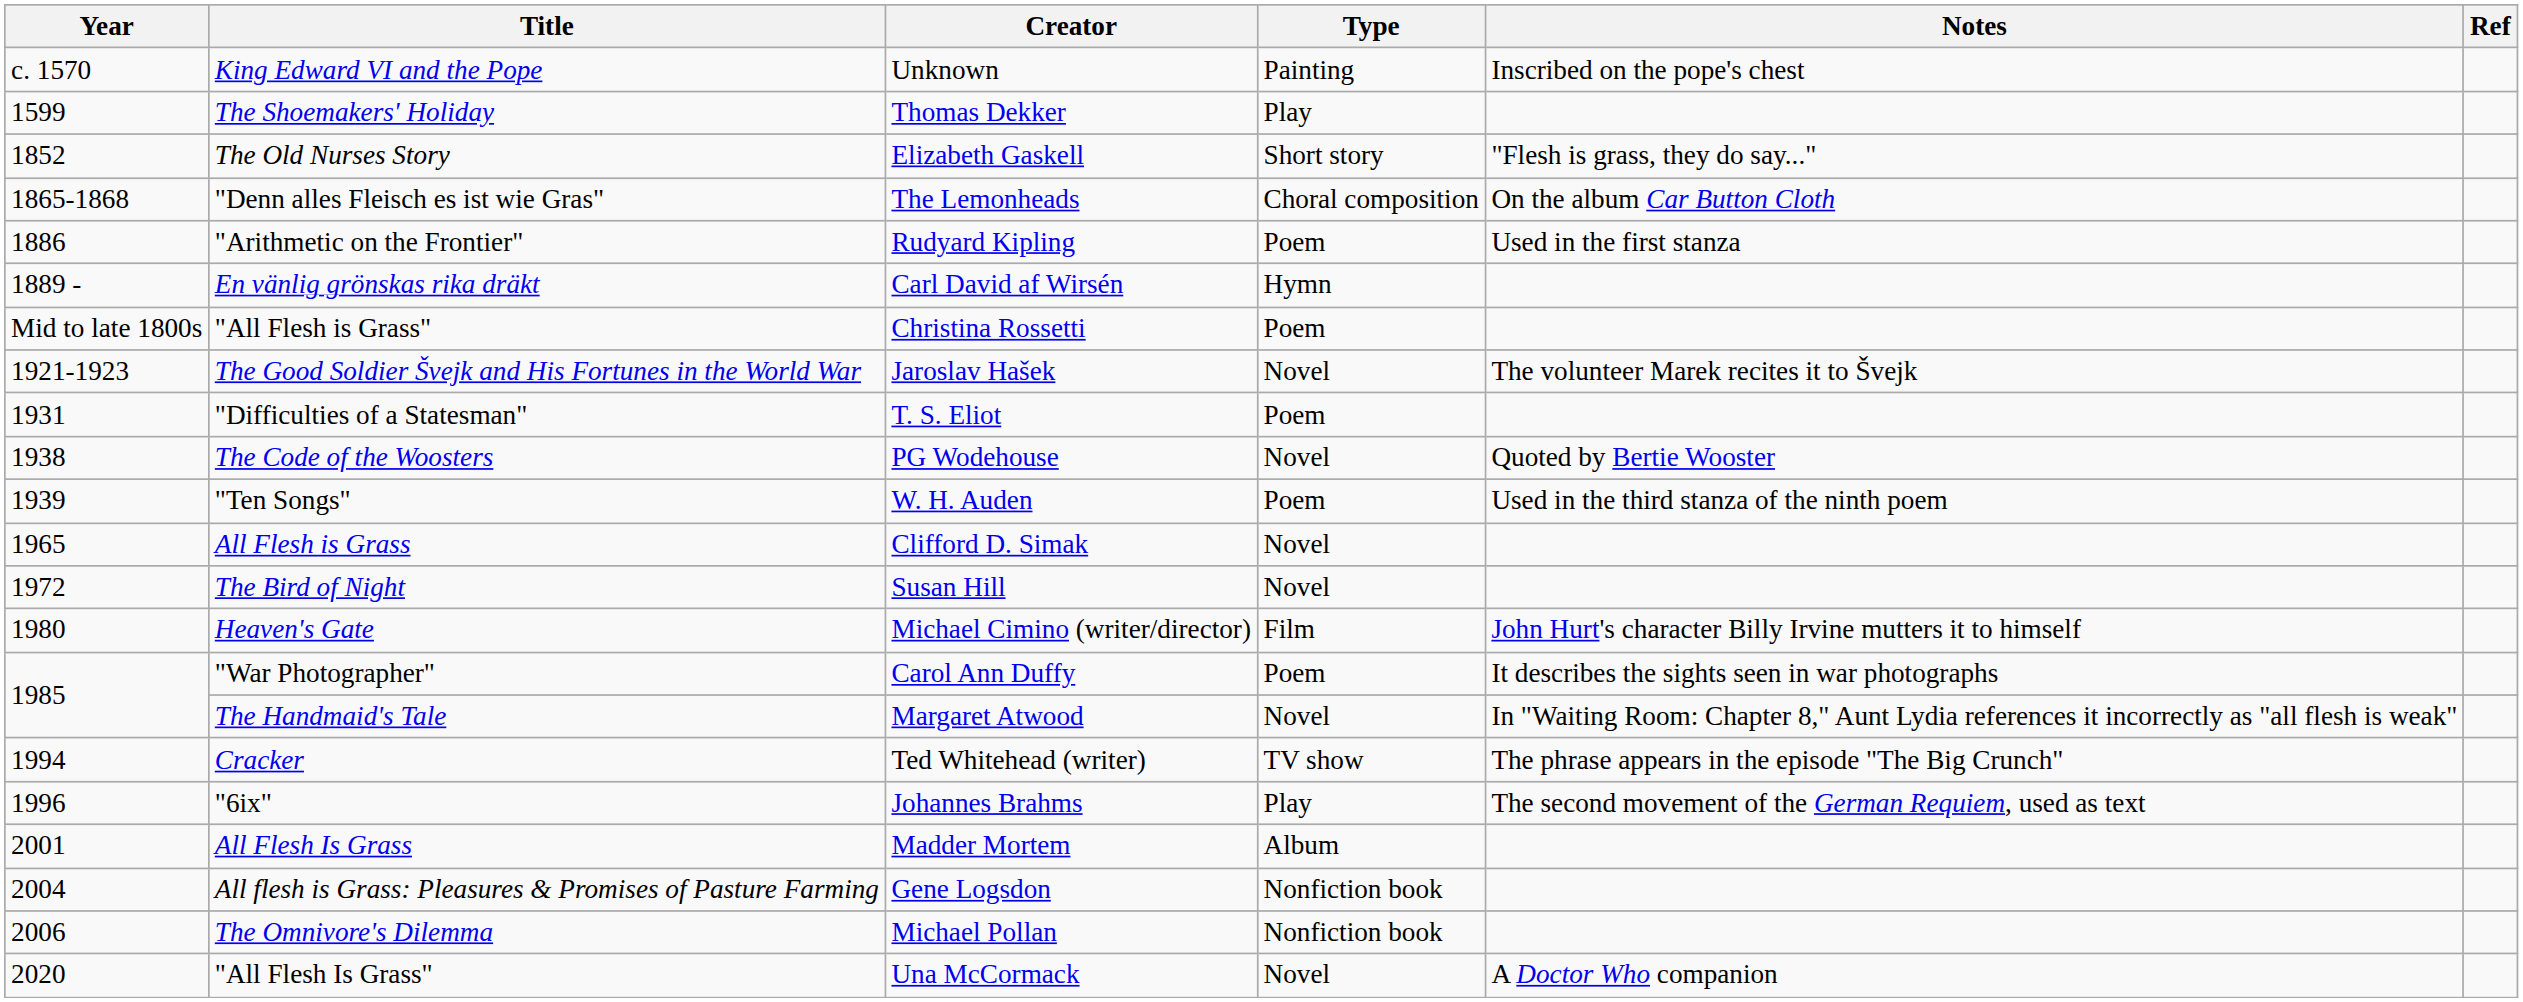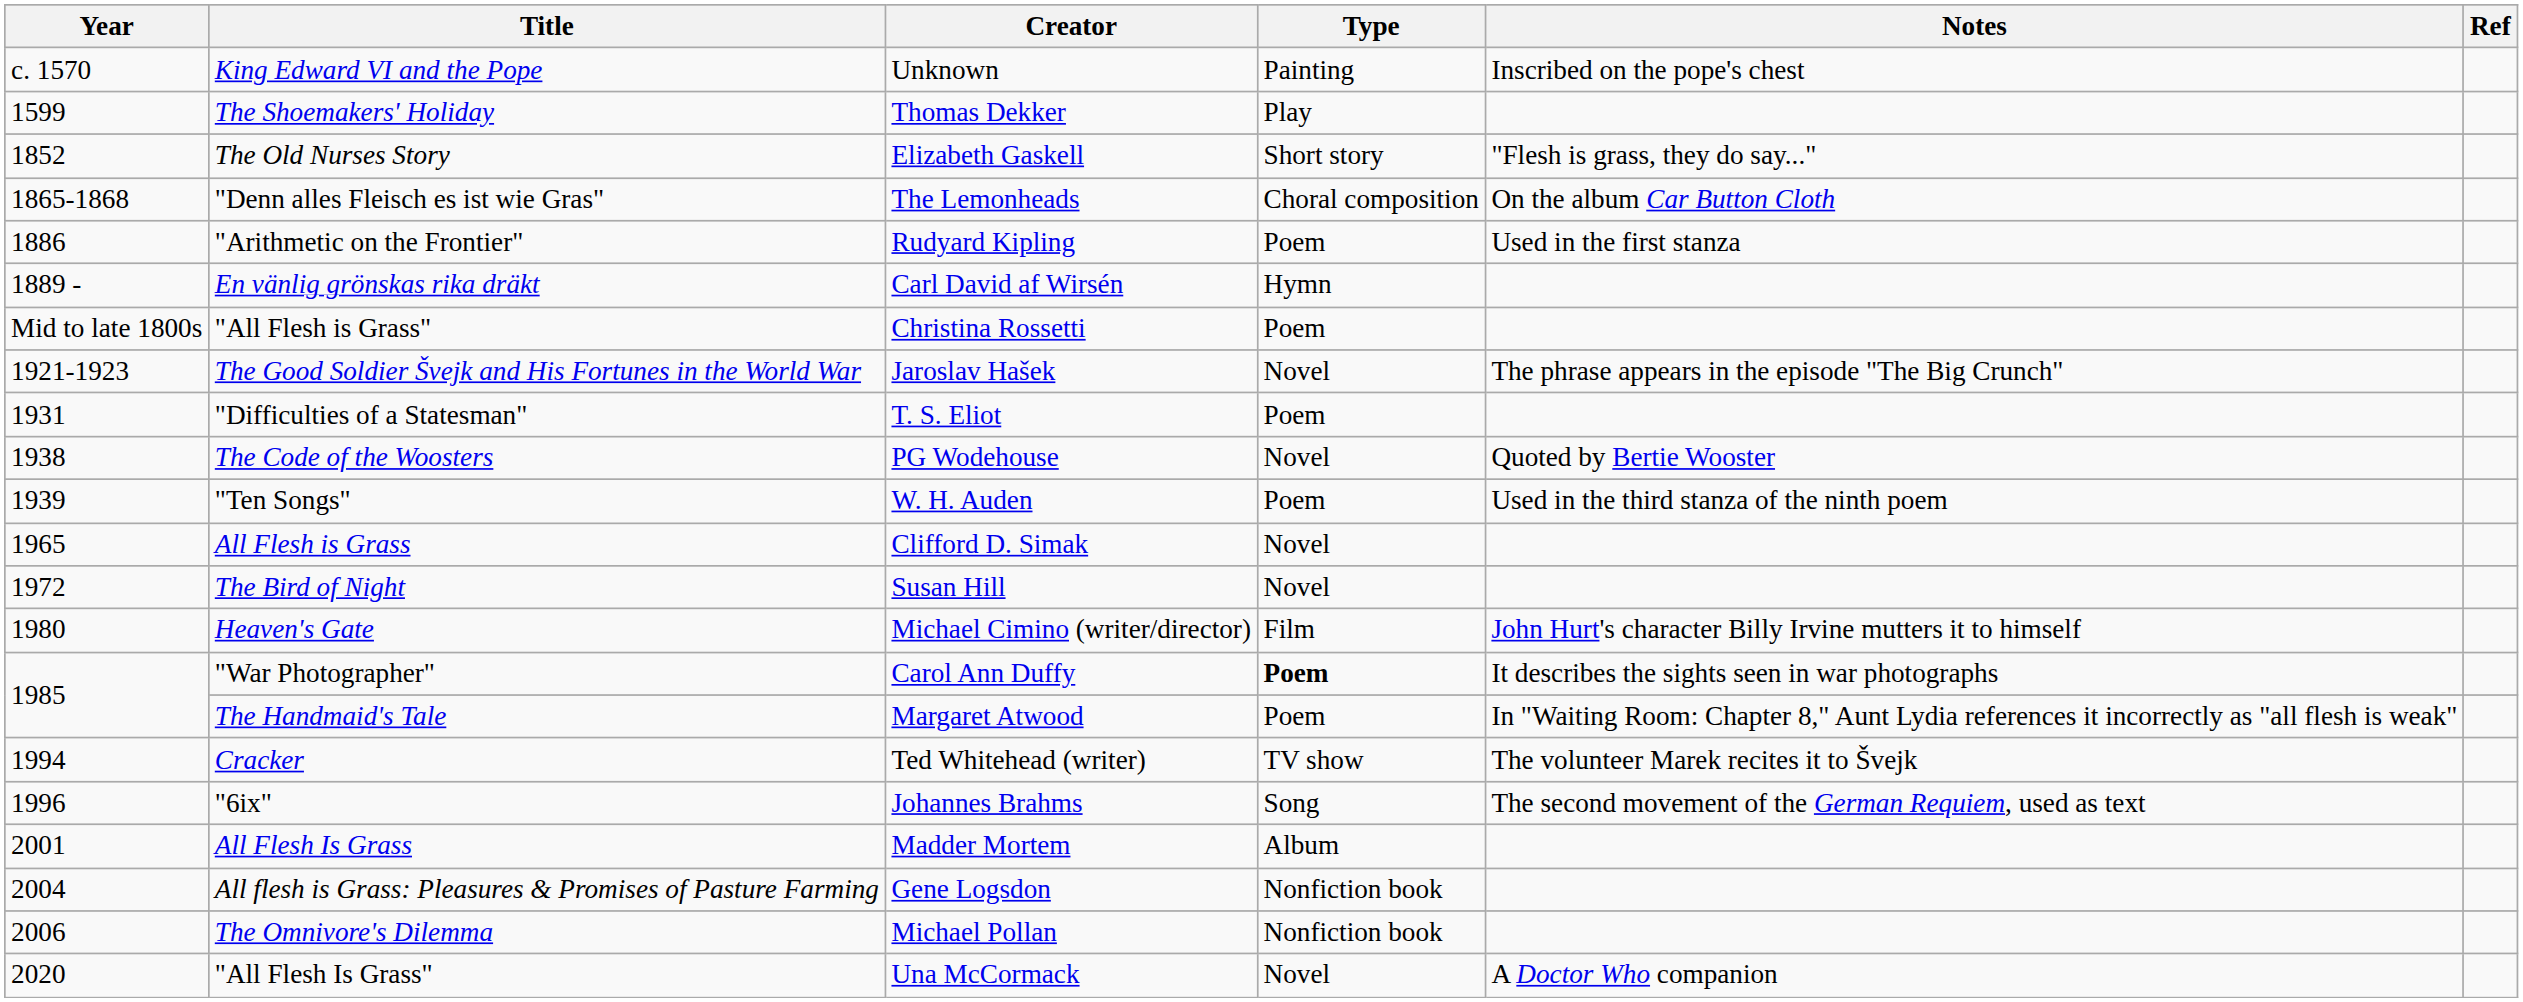The Good Soldier Švejk and His Fortunes in the World War | Notes: The volunteer Marek recites it to Švejk -> The phrase appears in the episode "The Big Crunch"
"War Photographer" | Type: normal -> bold
The Handmaid's Tale | Type: Novel -> Poem
Cracker | Notes: The phrase appears in the episode "The Big Crunch" -> The volunteer Marek recites it to Švejk
"6ix" | Type: Play -> Song
